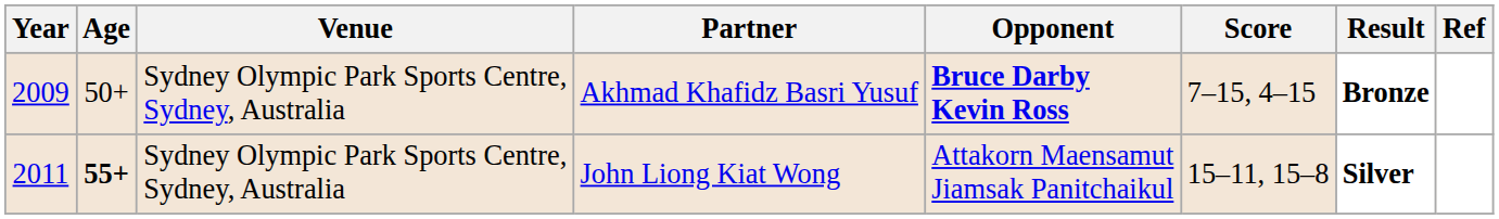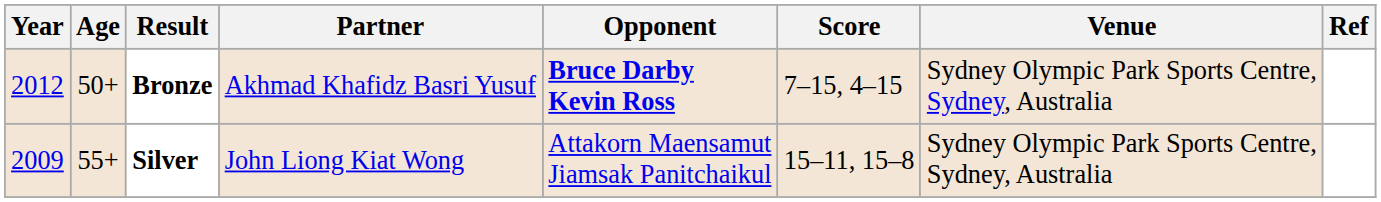columns swapped: Venue <-> Result
Akhmad Khafidz Basri Yusuf | Year: 2009 -> 2012
John Liong Kiat Wong | Year: 2011 -> 2009
John Liong Kiat Wong | Age: bold -> normal
